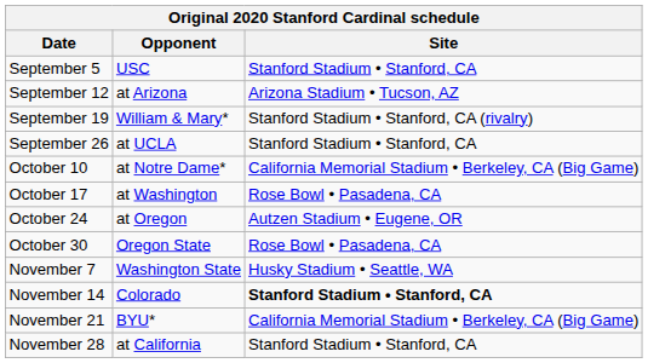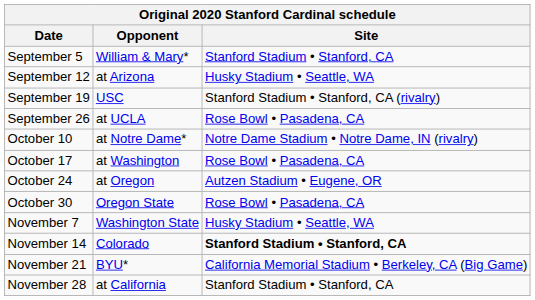September 5 | Opponent: USC -> William & Mary*
September 12 | Site: Arizona Stadium • Tucson, AZ -> Husky Stadium • Seattle, WA
September 19 | Opponent: William & Mary* -> USC
September 26 | Site: Stanford Stadium • Stanford, CA -> Rose Bowl • Pasadena, CA
October 10 | Site: California Memorial Stadium • Berkeley, CA (Big Game) -> Notre Dame Stadium • Notre Dame, IN (rivalry)
